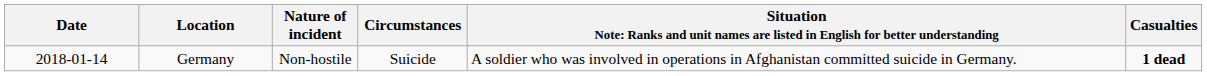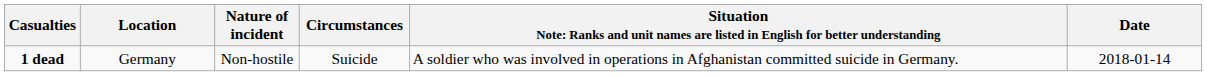columns swapped: Date <-> Casualties
